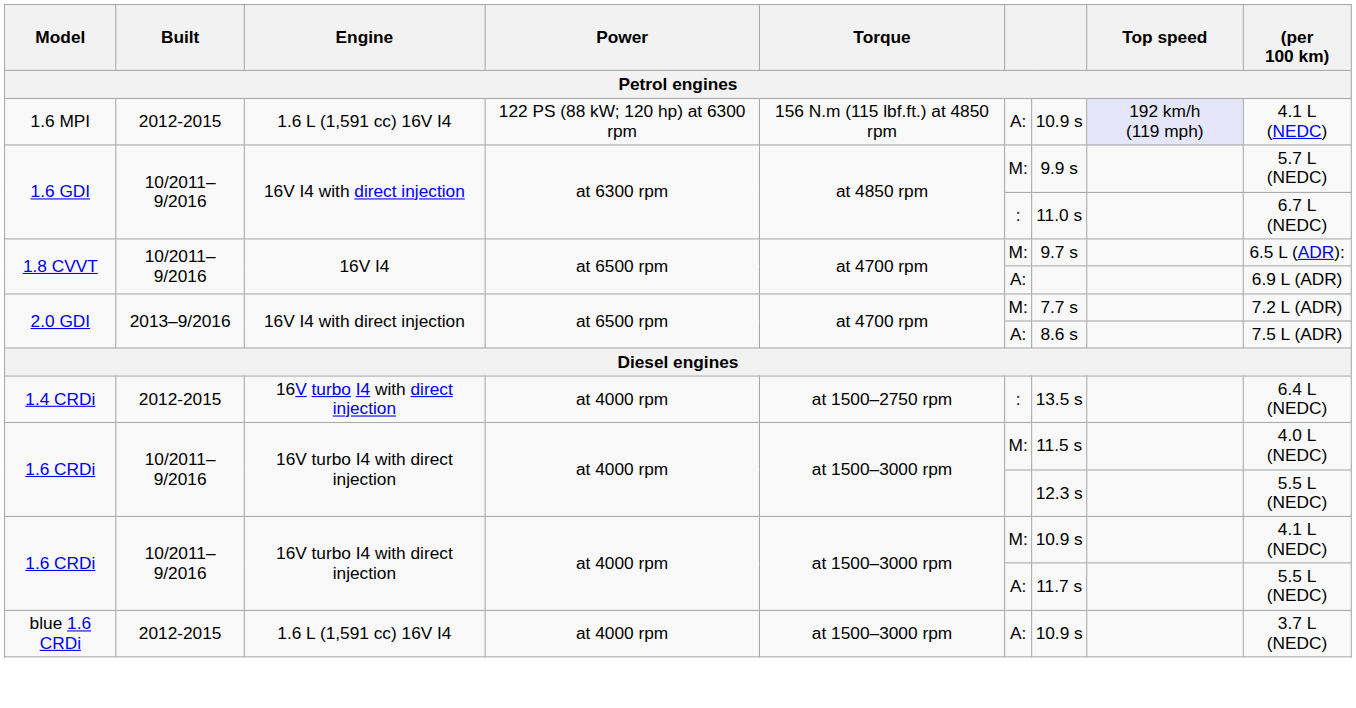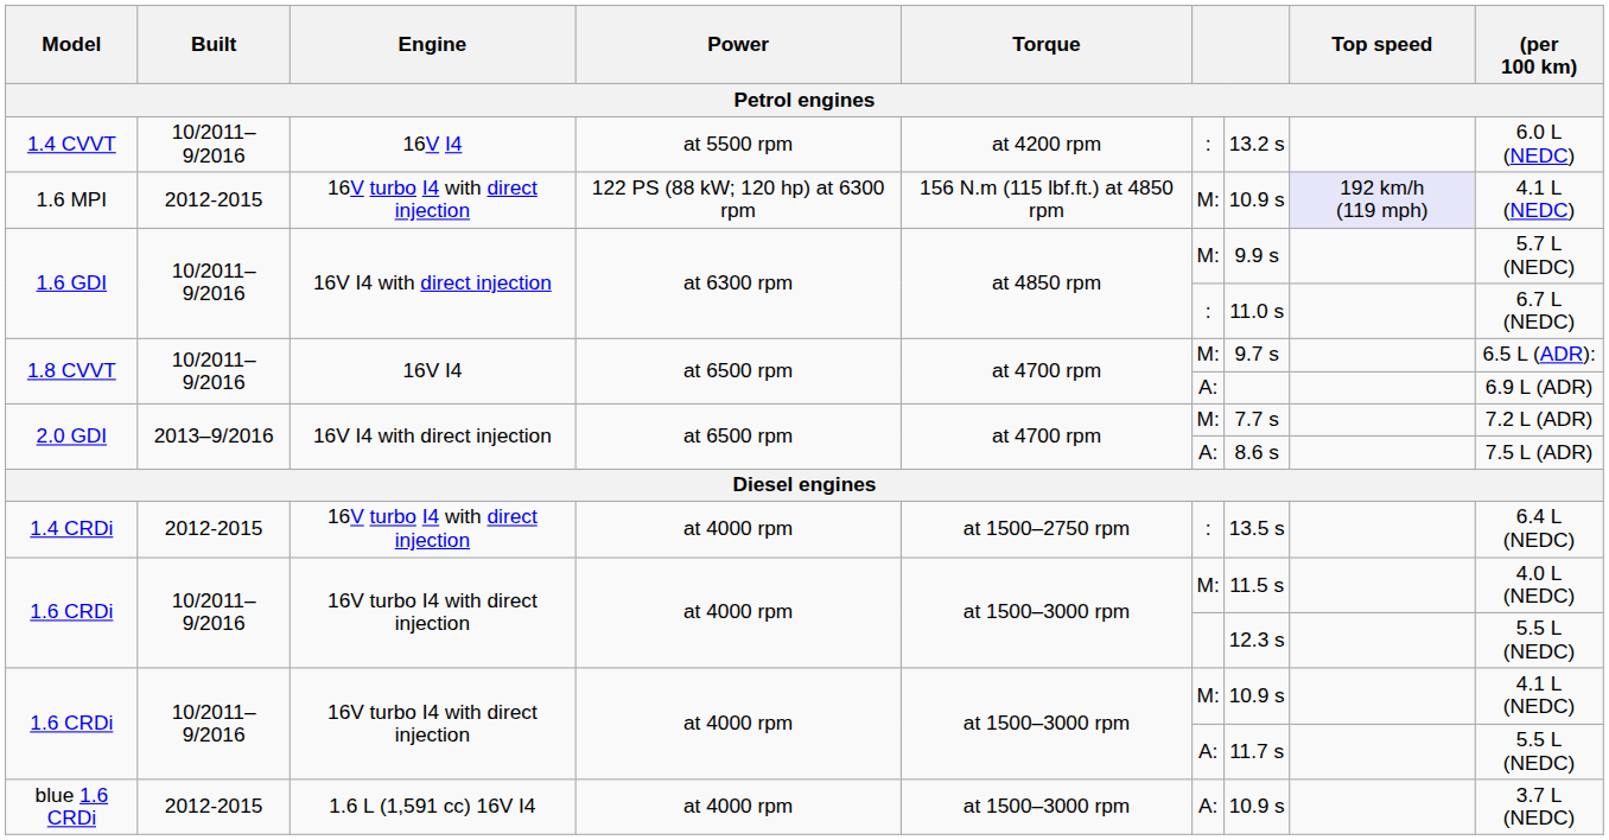+ row: 1.4 CVVT | 10/2011–9/2016 | 16V I4 | at 5500 rpm | at 4200 rpm | : | 13.2 s | 6.0 L (NEDC)
1.6 MPI | Engine: 1.6 L (1,591 cc) 16V I4 -> 16V turbo I4 with direct injection
1.6 MPI | column 6: A: -> M:
